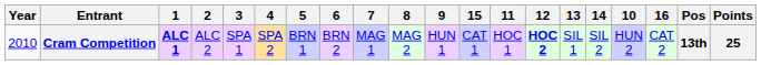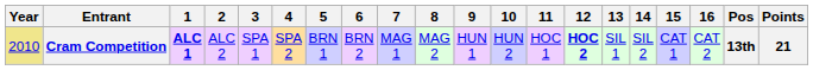columns swapped: 10 <-> 15
Cram Competition | Year: no background -> khaki background
Cram Competition | Points: 25 -> 21
